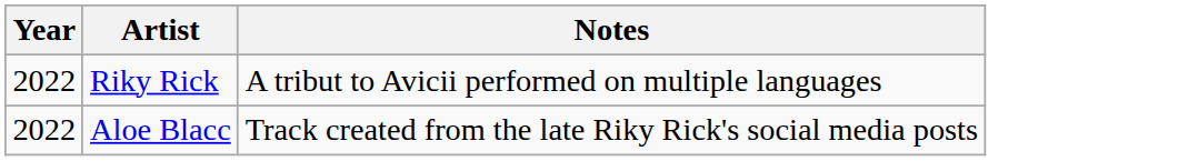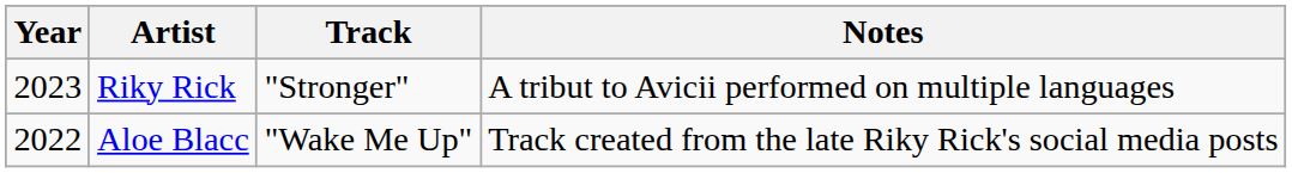+ column: Track | "Stronger" | "Wake Me Up"
Riky Rick | Year: 2022 -> 2023
